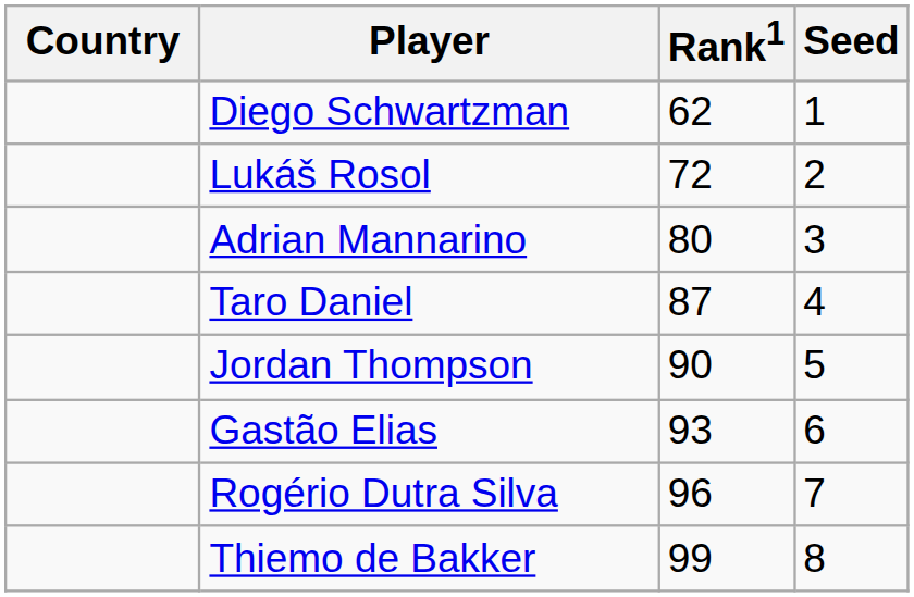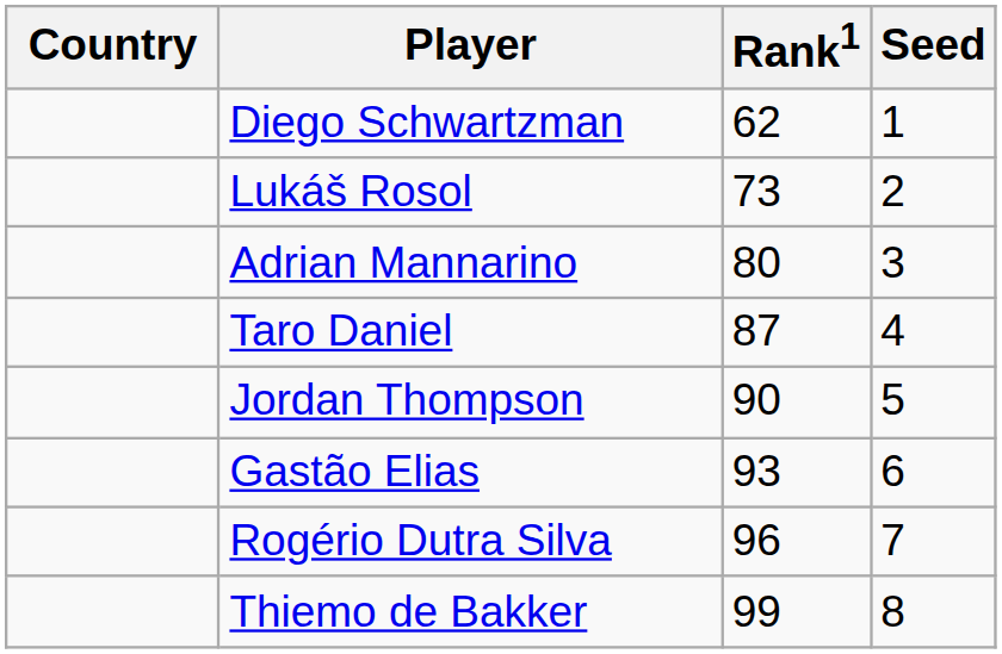Lukáš Rosol | Rank1: 72 -> 73
